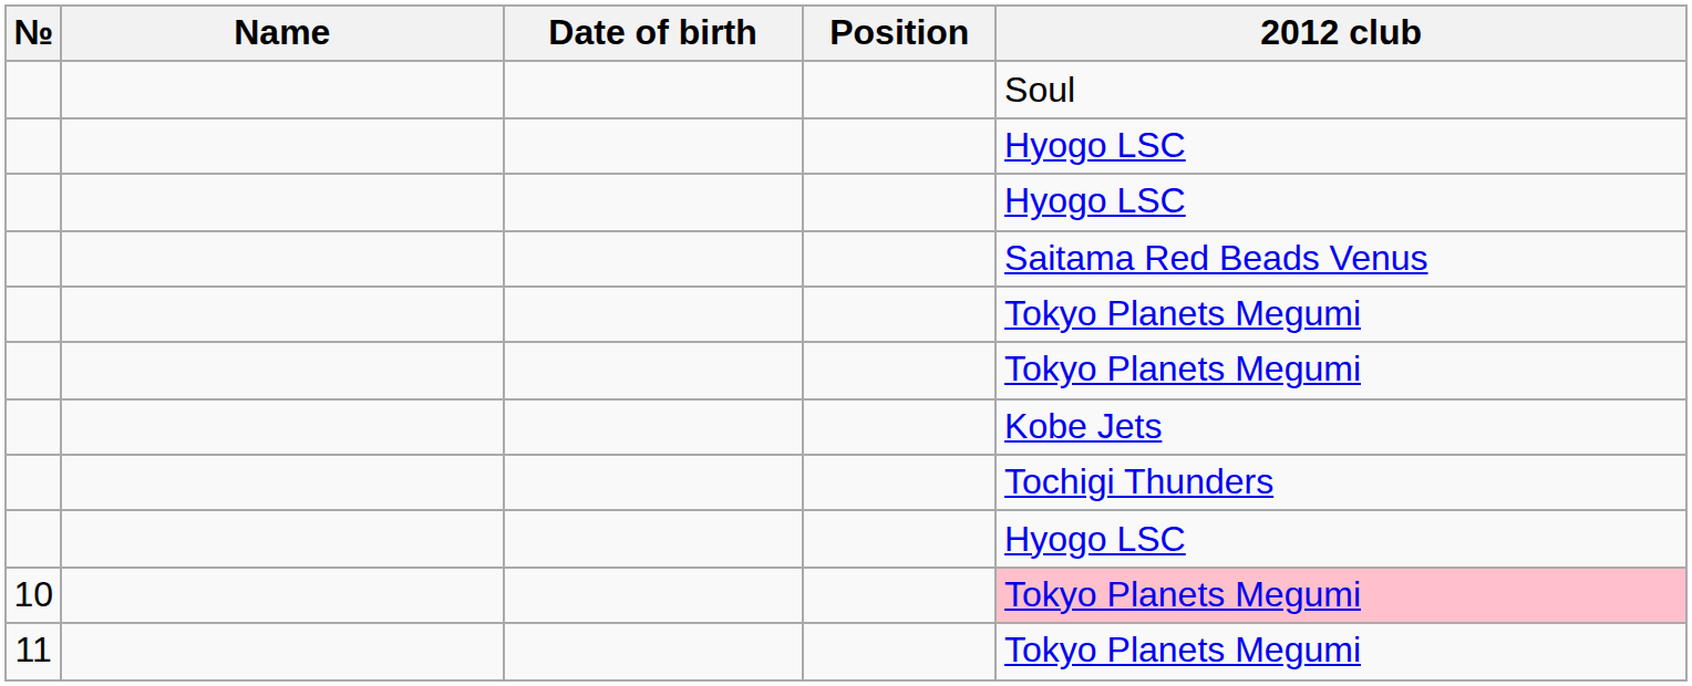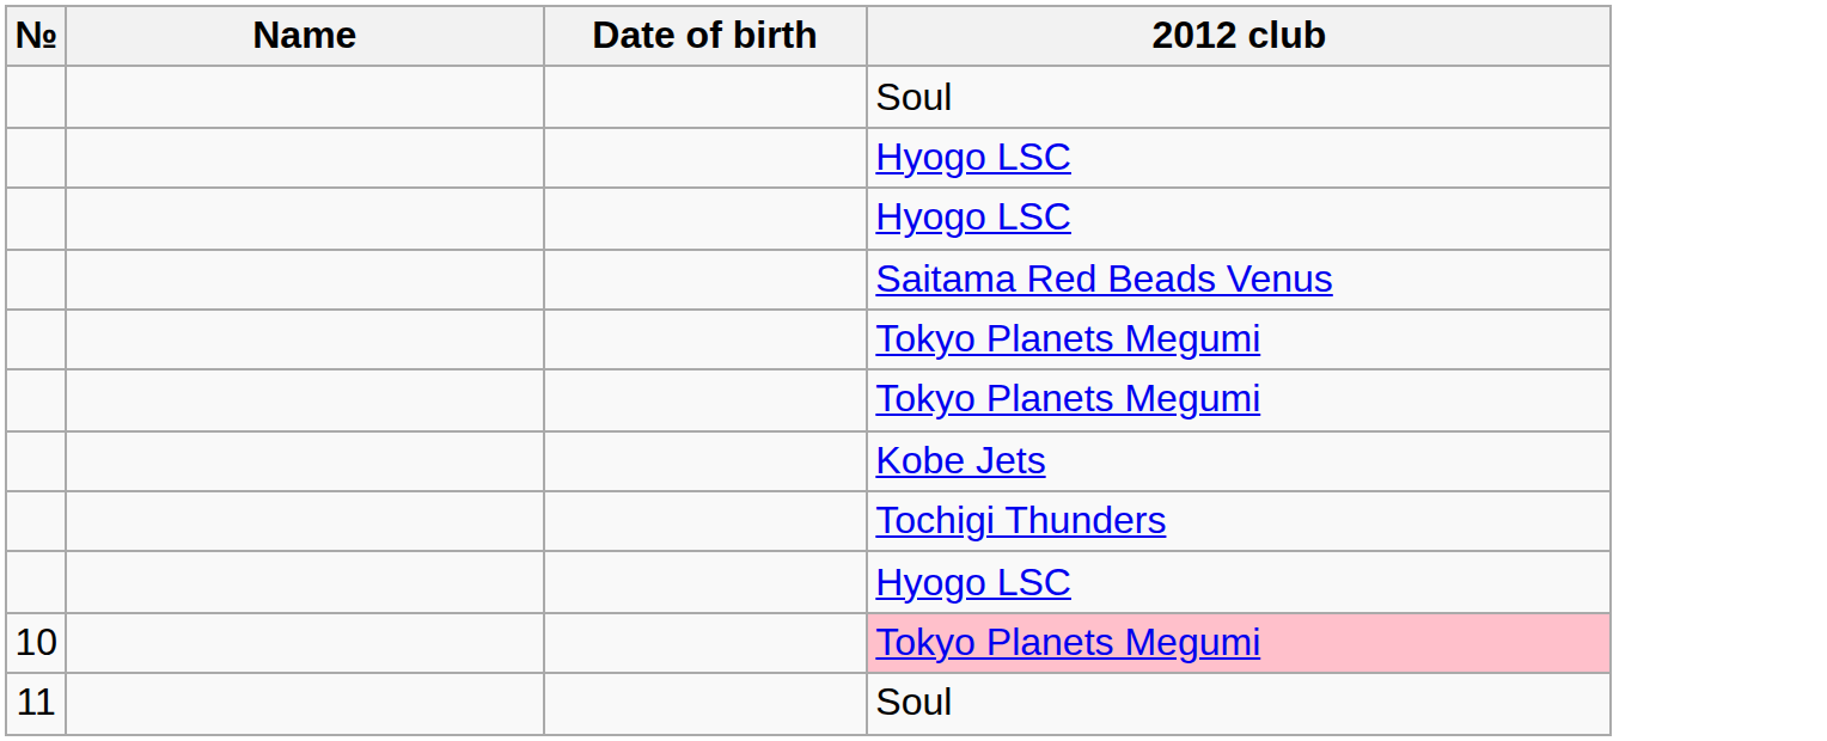- column: Position
11 | 2012 club: Tokyo Planets Megumi -> Soul
